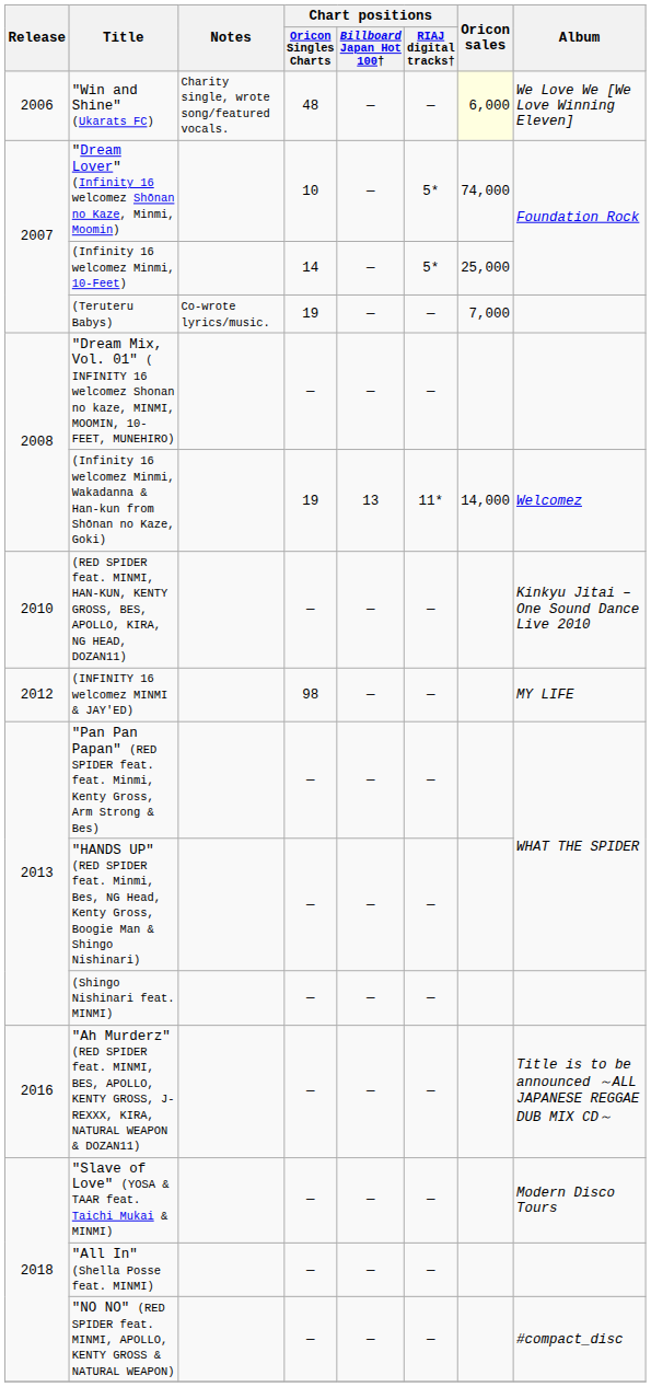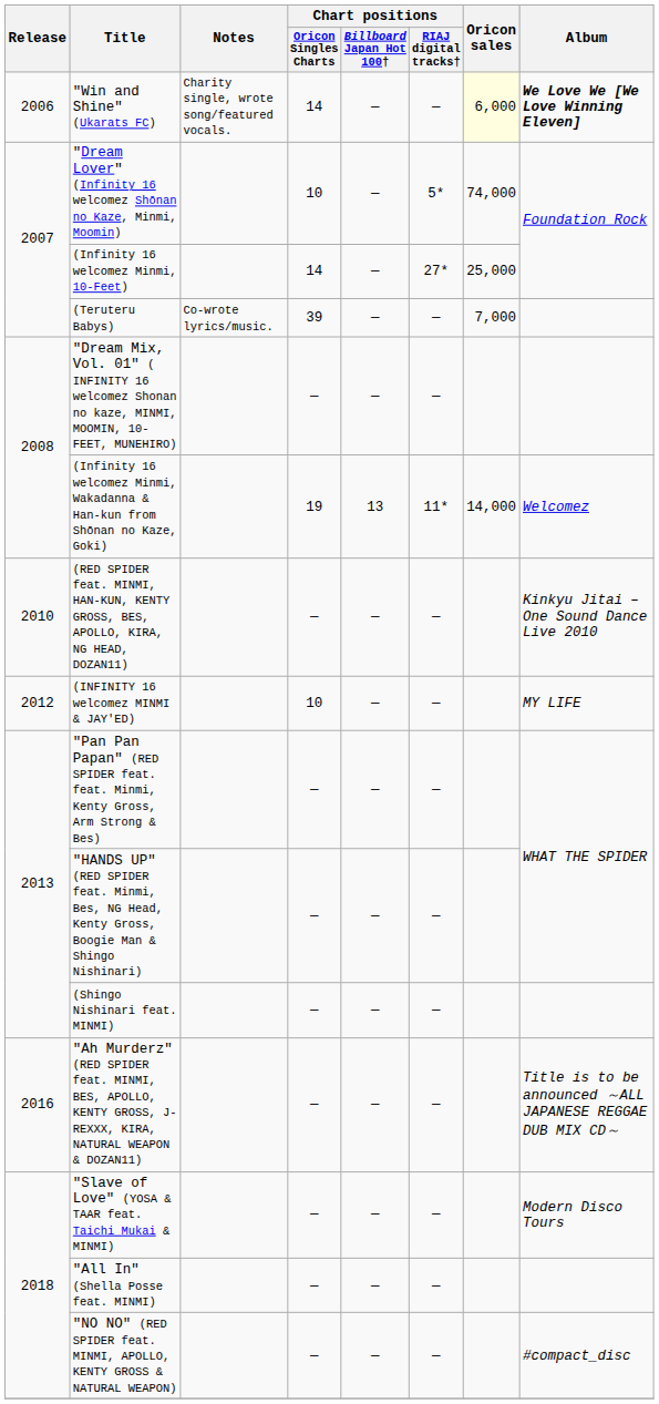"Win and Shine" (Ukarats FC) | Chart positions / Oricon Singles Charts: 48 -> 14
"Win and Shine" (Ukarats FC) | Album: normal -> bold
(Infinity 16 welcomez Minmi, 10-Feet) | Chart positions / RIAJ digital tracks†: 5* -> 27*
(Teruteru Babys) | Chart positions / Oricon Singles Charts: 19 -> 39
(INFINITY 16 welcomez MINMI & JAY'ED) | Chart positions / Oricon Singles Charts: 98 -> 10
